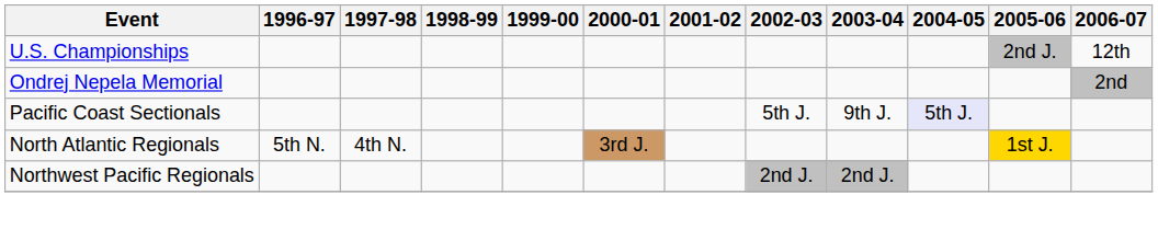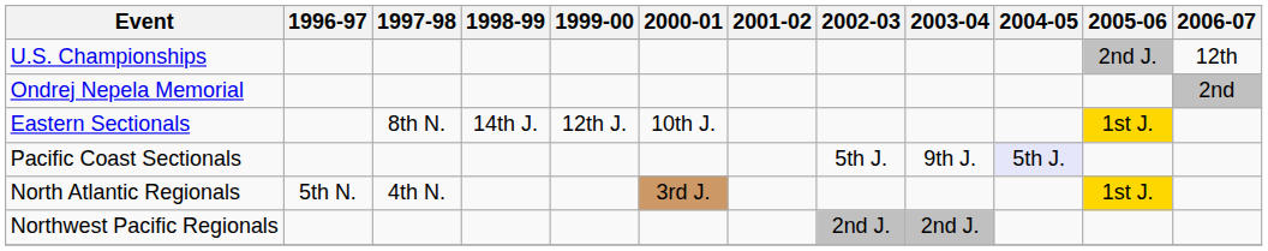+ row: Eastern Sectionals | 8th N. | 14th J. | 12th J. | 10th J. | 1st J.
